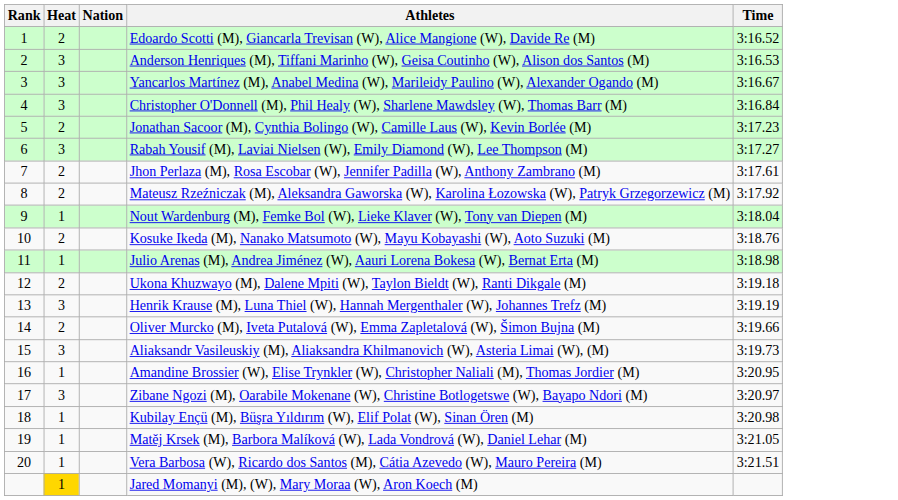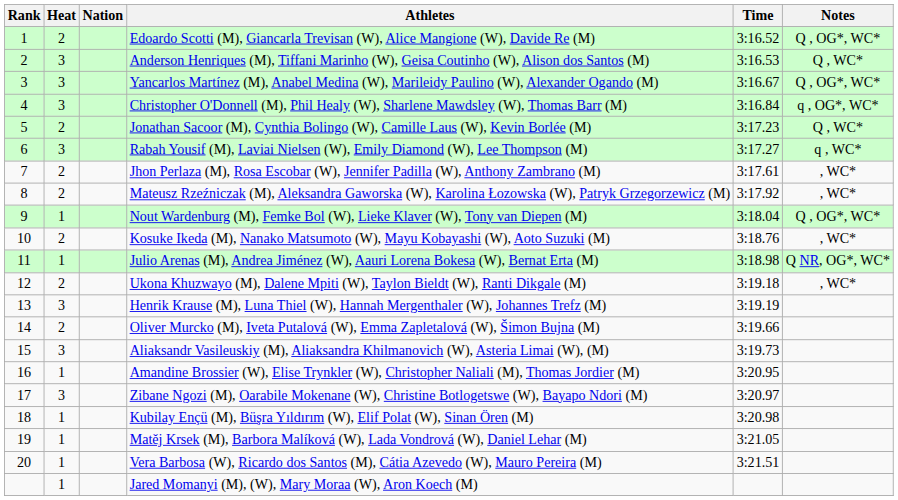+ column: Notes | Q , OG*, WC* | Q , WC* | Q , OG*, WC* | q , OG*, WC* | Q , WC* | q , WC* | , WC* | , WC* | Q , OG*, WC* | , WC* | Q NR, OG*, WC* | , WC*
Jared Momanyi (M), (W), Mary Moraa (W), Aron Koech (M) | Heat: gold background -> no background
